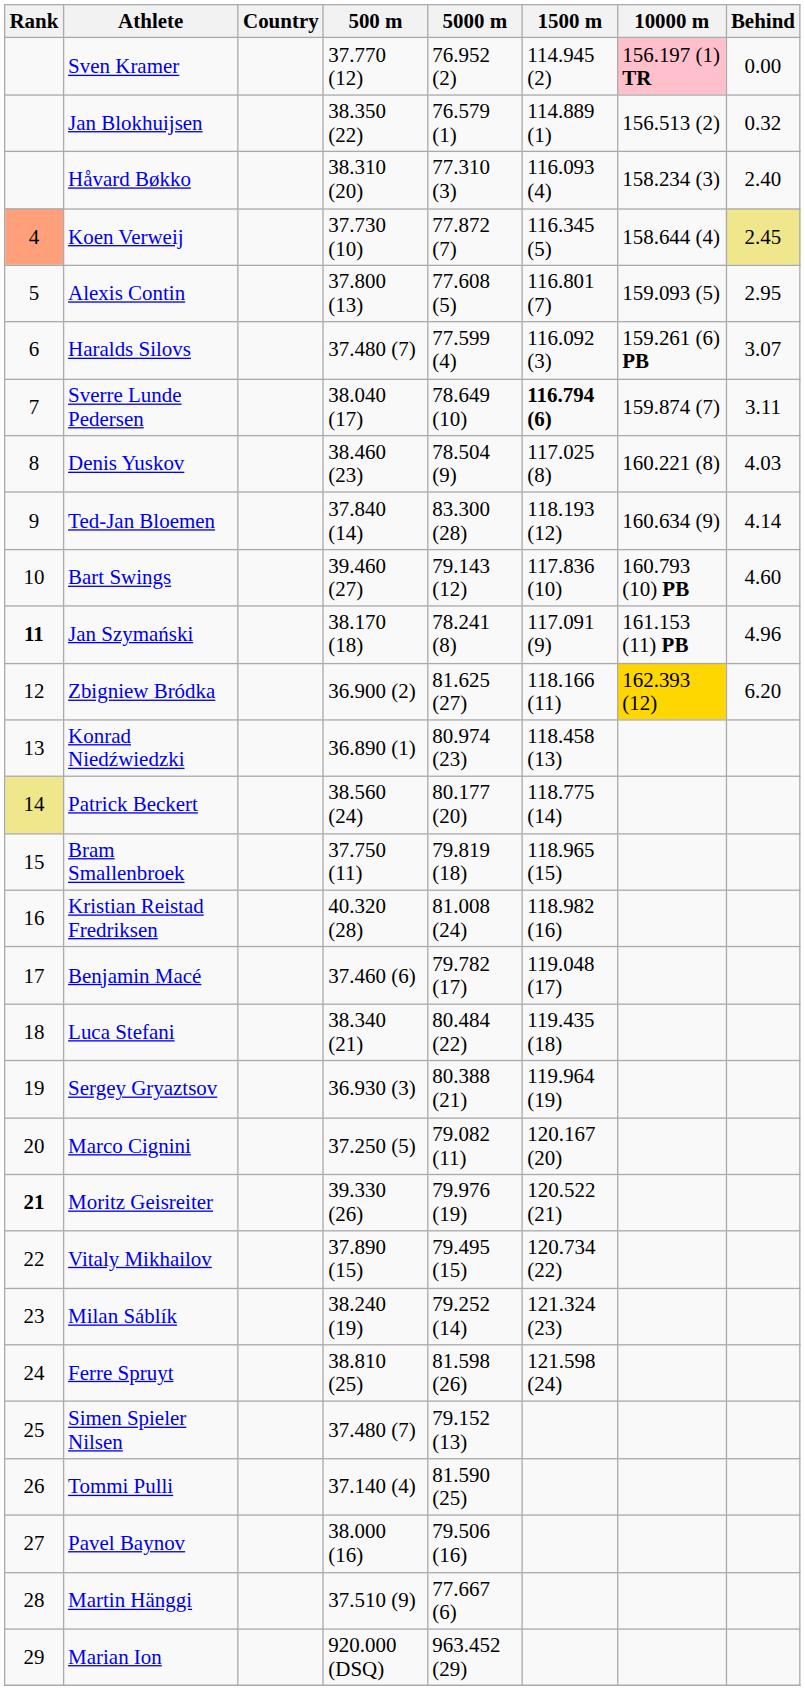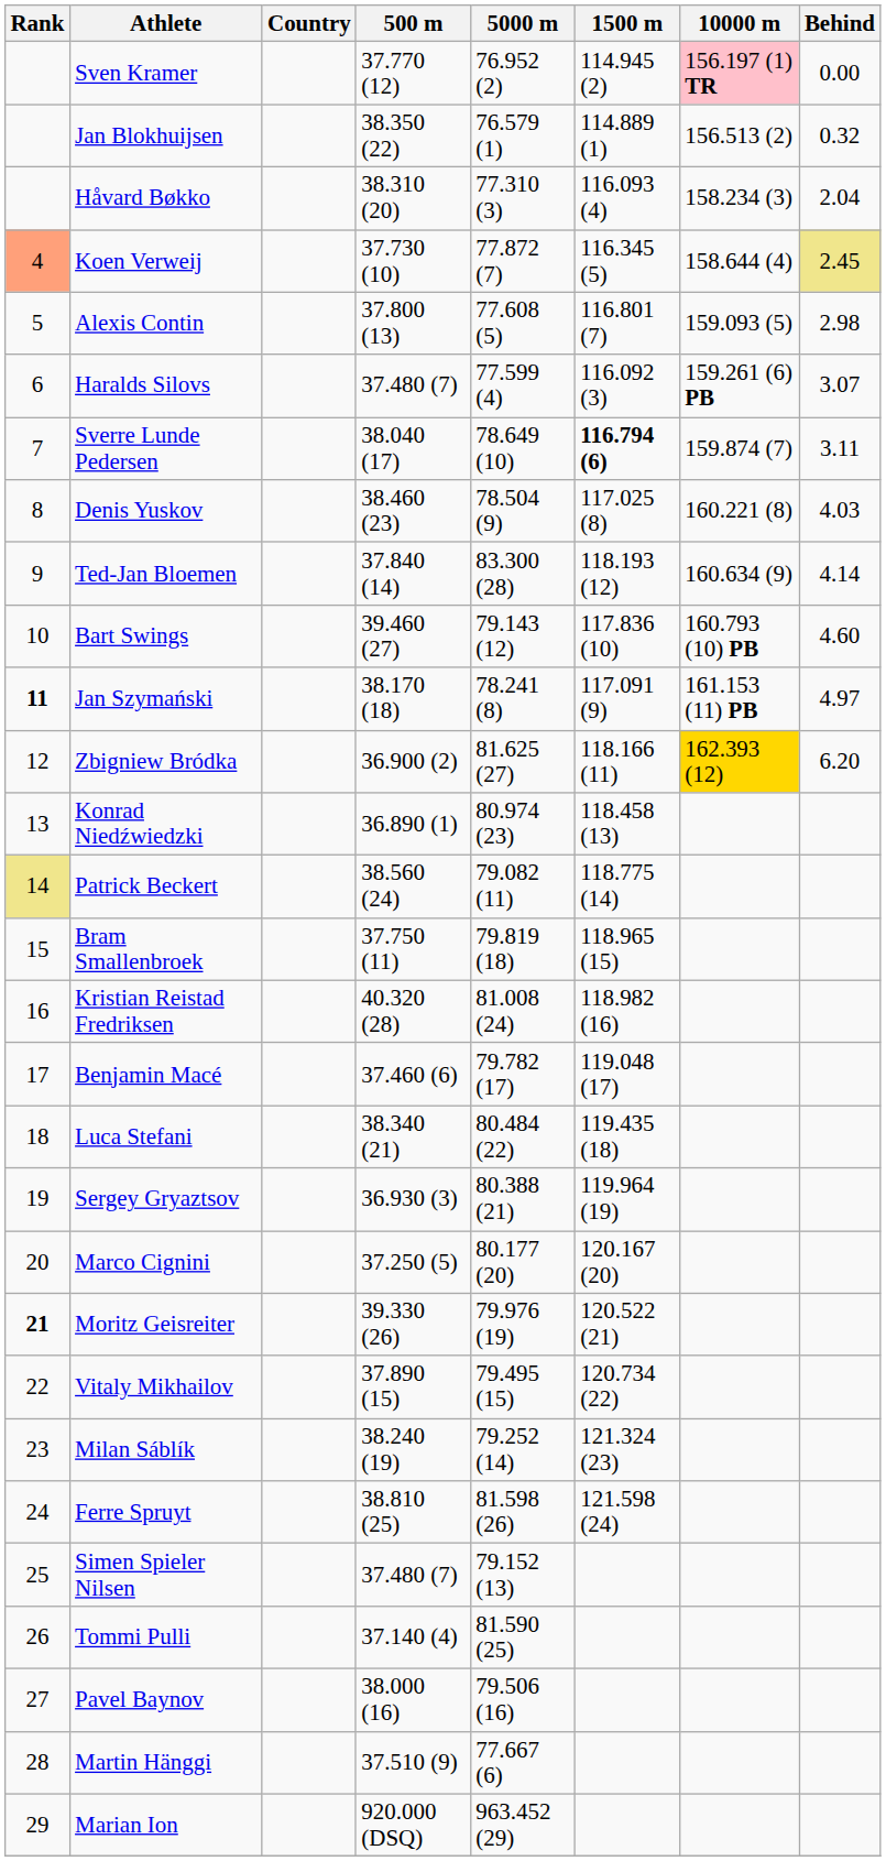Håvard Bøkko | Behind: 2.40 -> 2.04
Alexis Contin | Behind: 2.95 -> 2.98
Jan Szymański | Behind: 4.96 -> 4.97
Patrick Beckert | 5000 m: 80.177 (20) -> 79.082 (11)
Marco Cignini | 5000 m: 79.082 (11) -> 80.177 (20)
